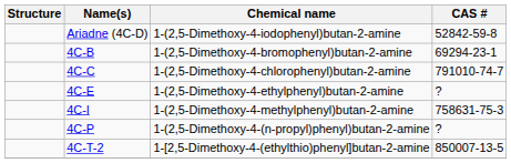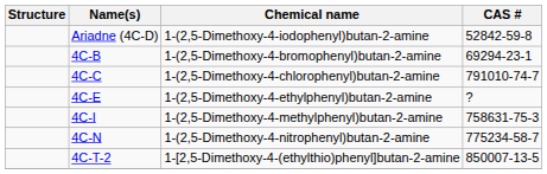+ row: 4C-N | 1-(2,5-Dimethoxy-4-nitrophenyl)butan-2-amine | 775234-58-7
- row: 4C-P | 1-(2,5-Dimethoxy-4-(n-propyl)phenyl)butan-2-amine | ?
